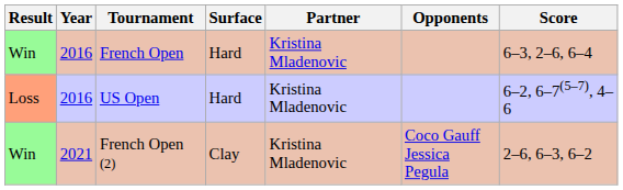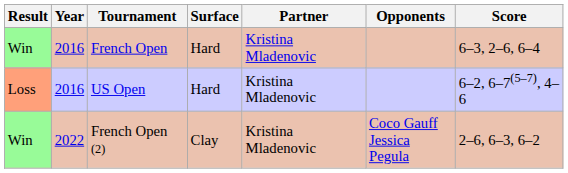French Open (2) | Year: 2021 -> 2022
